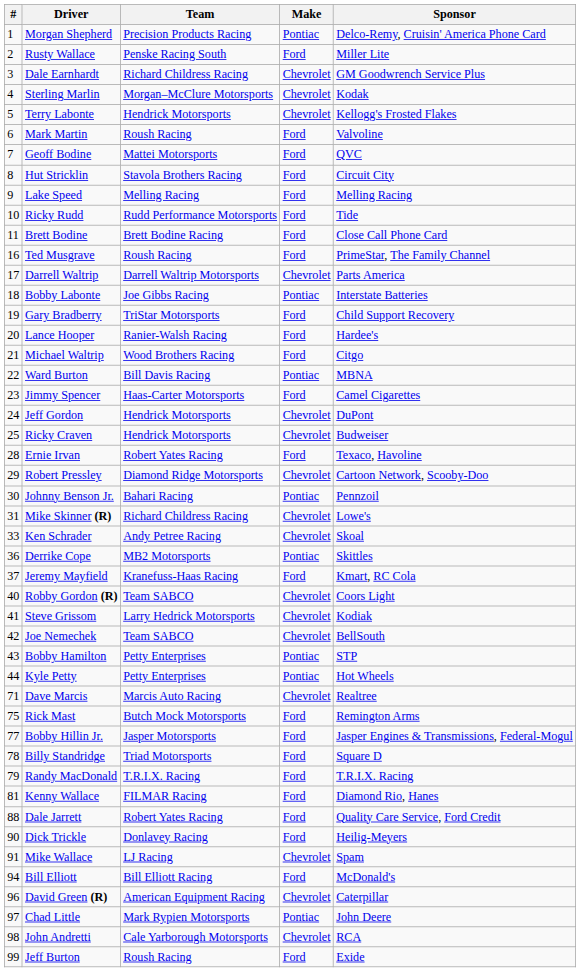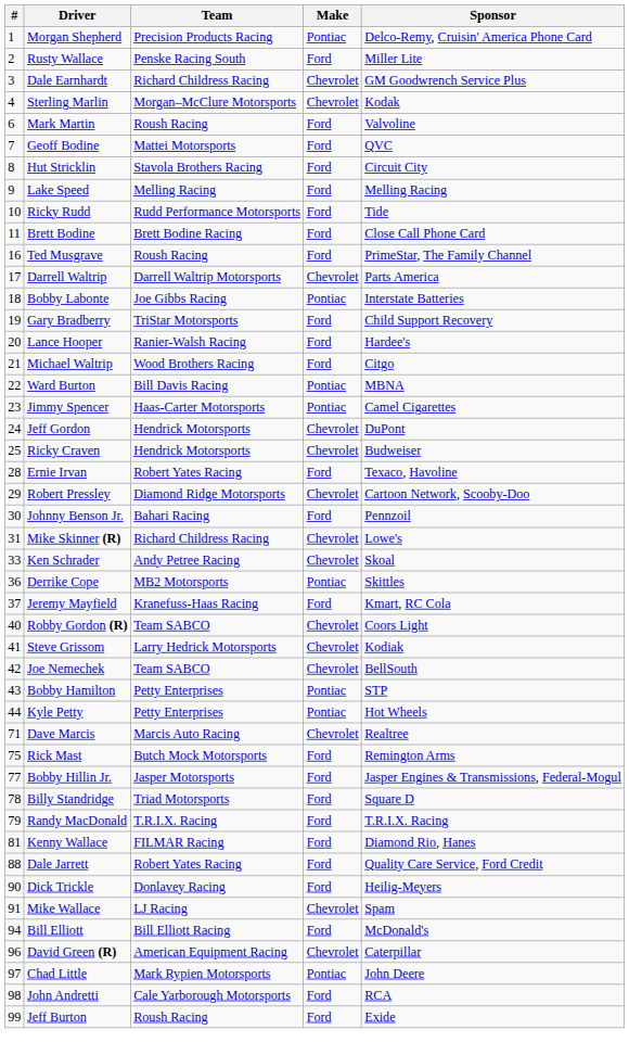- row: 5 | Terry Labonte | Hendrick Motorsports | Chevrolet | Kellogg's Frosted Flakes
Jimmy Spencer | Make: Ford -> Pontiac
Johnny Benson Jr. | Make: Pontiac -> Ford
John Andretti | Make: Chevrolet -> Ford
